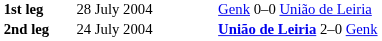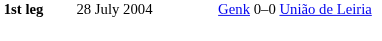- row: 2nd leg | 24 July 2004 | União de Leiria 2–0 Genk
